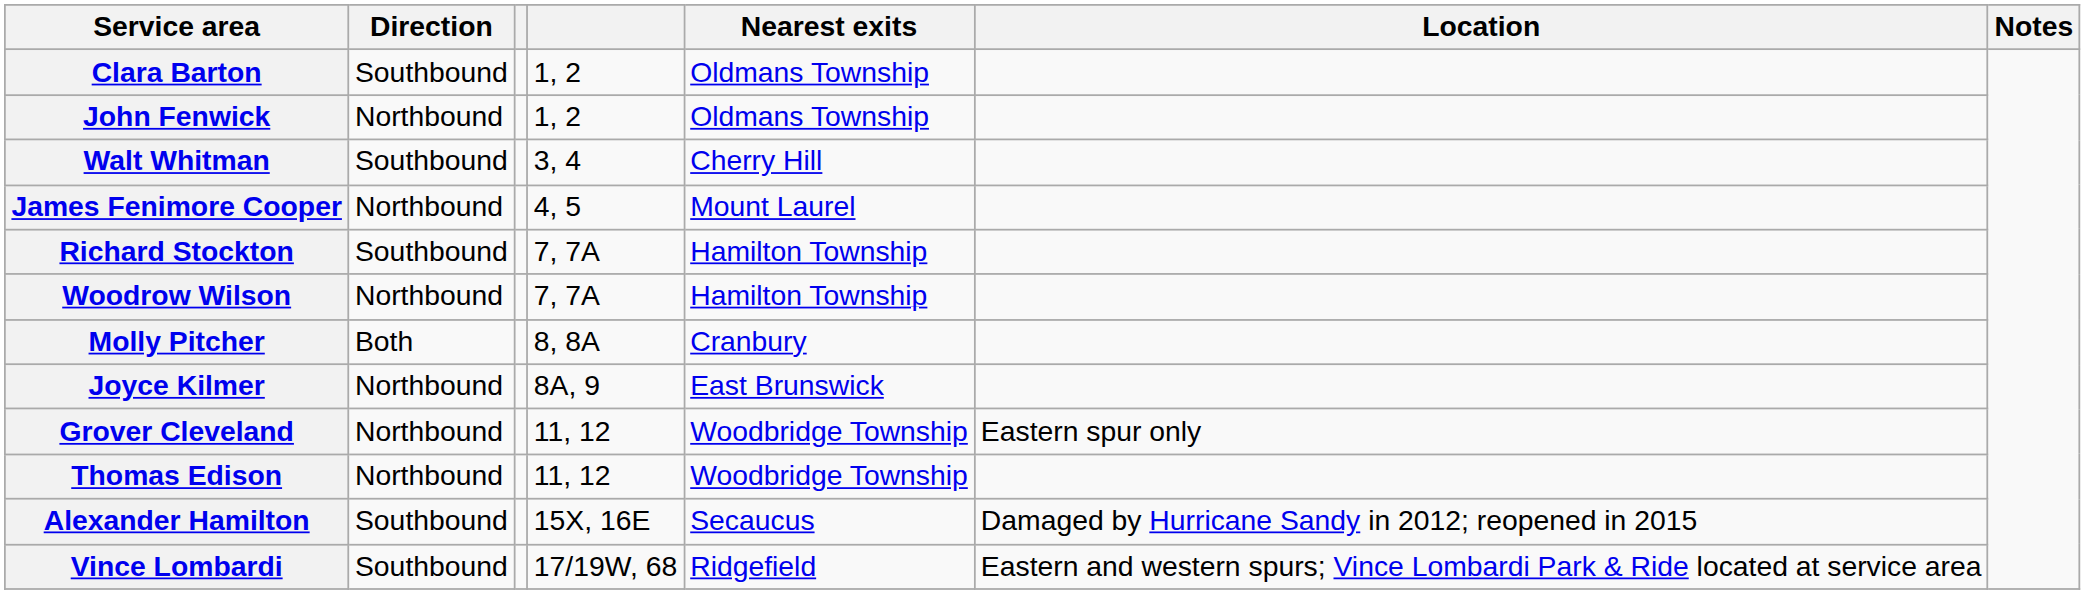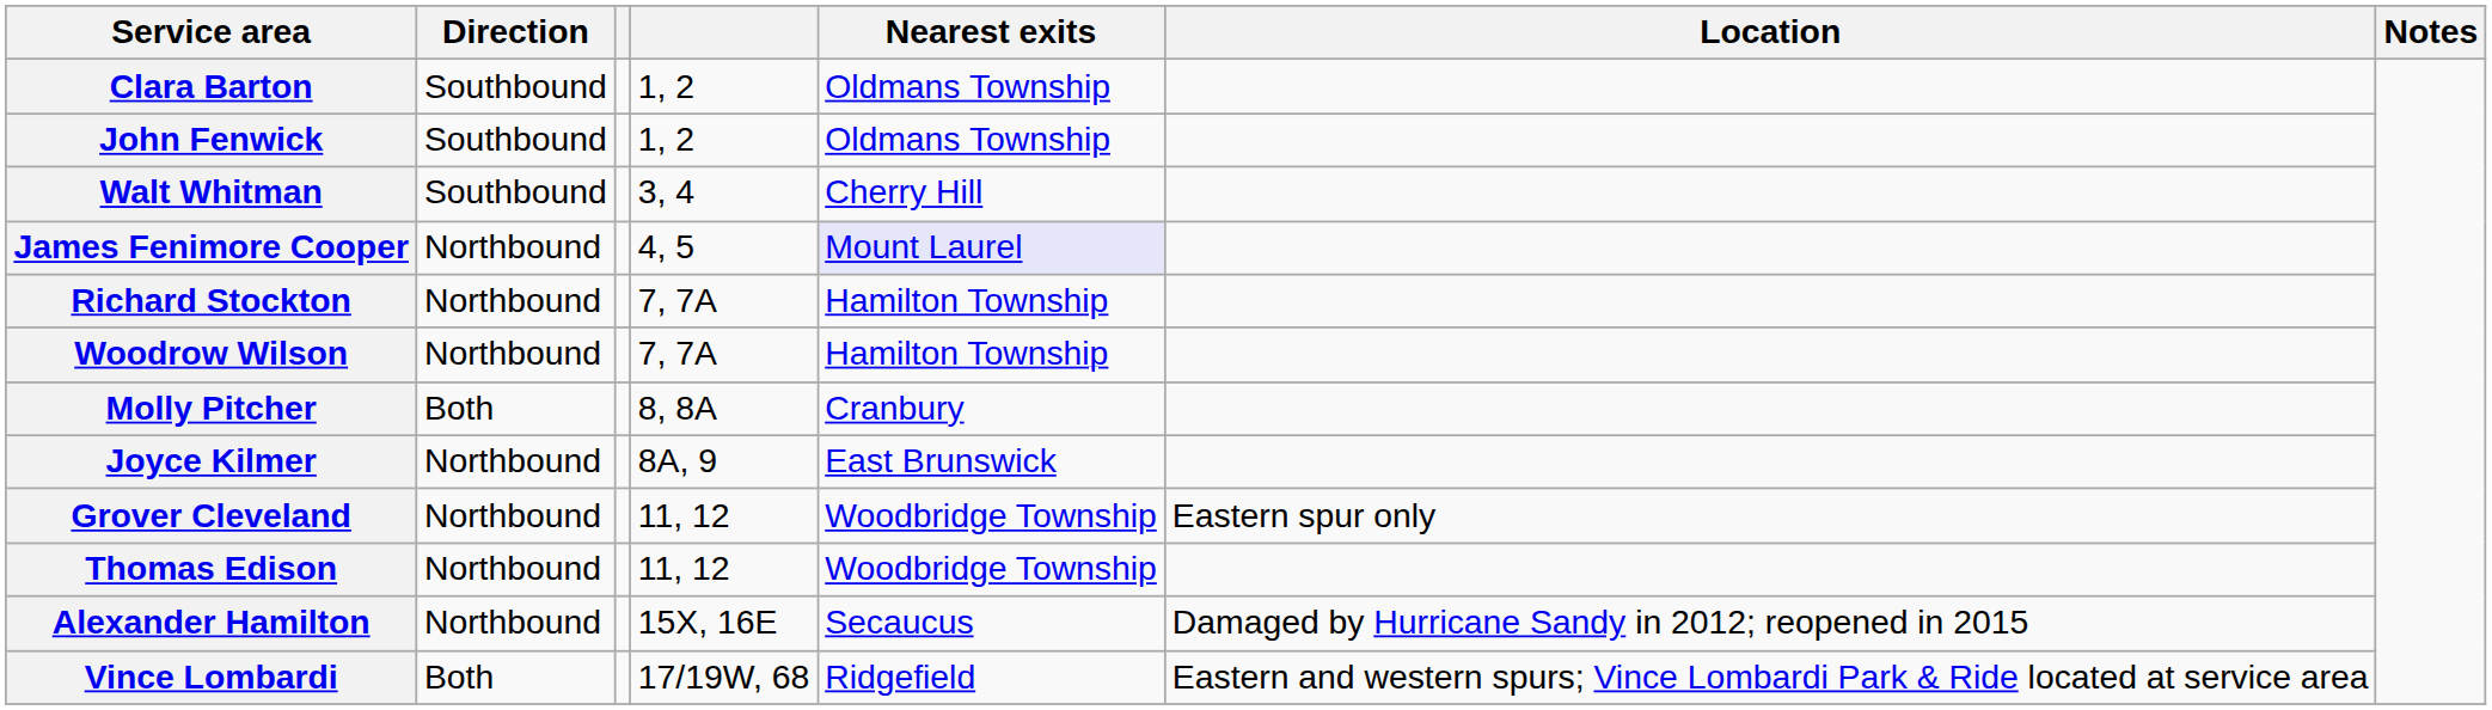John Fenwick | Direction: Northbound -> Southbound
James Fenimore Cooper | Nearest exits: no background -> lavender background
Richard Stockton | Direction: Southbound -> Northbound
Alexander Hamilton | Direction: Southbound -> Northbound
Vince Lombardi | Direction: Southbound -> Both
